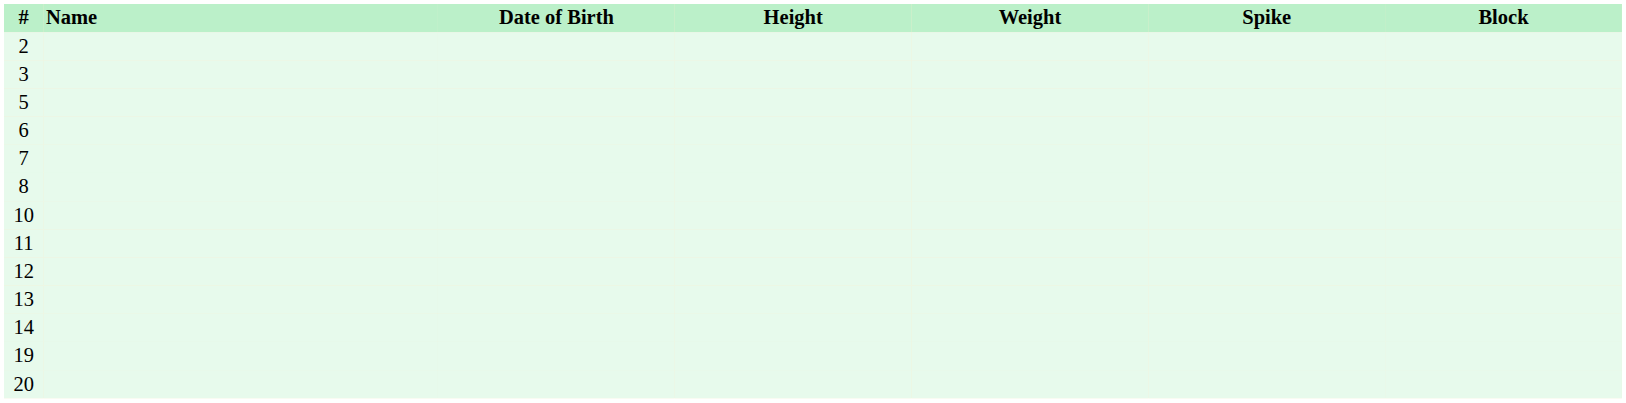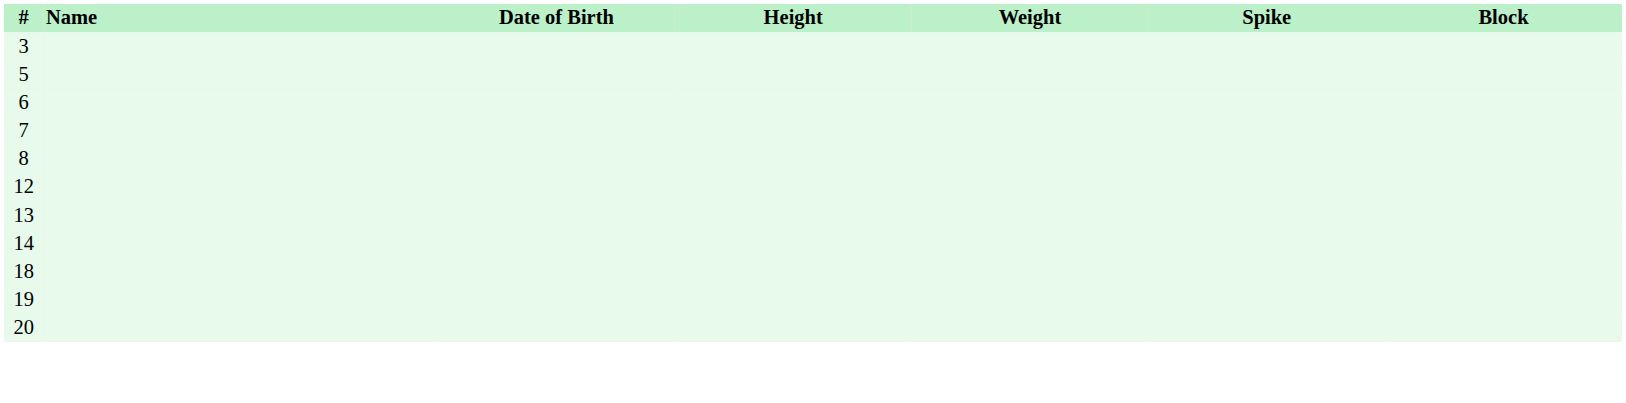- row: 2
- row: 10
- row: 11
+ row: 18
